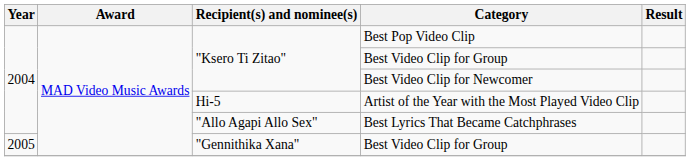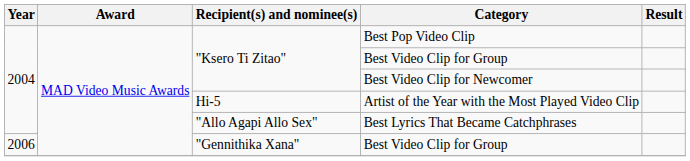"Gennithika Xana" / Best Video Clip for Group | Year: 2005 -> 2006
